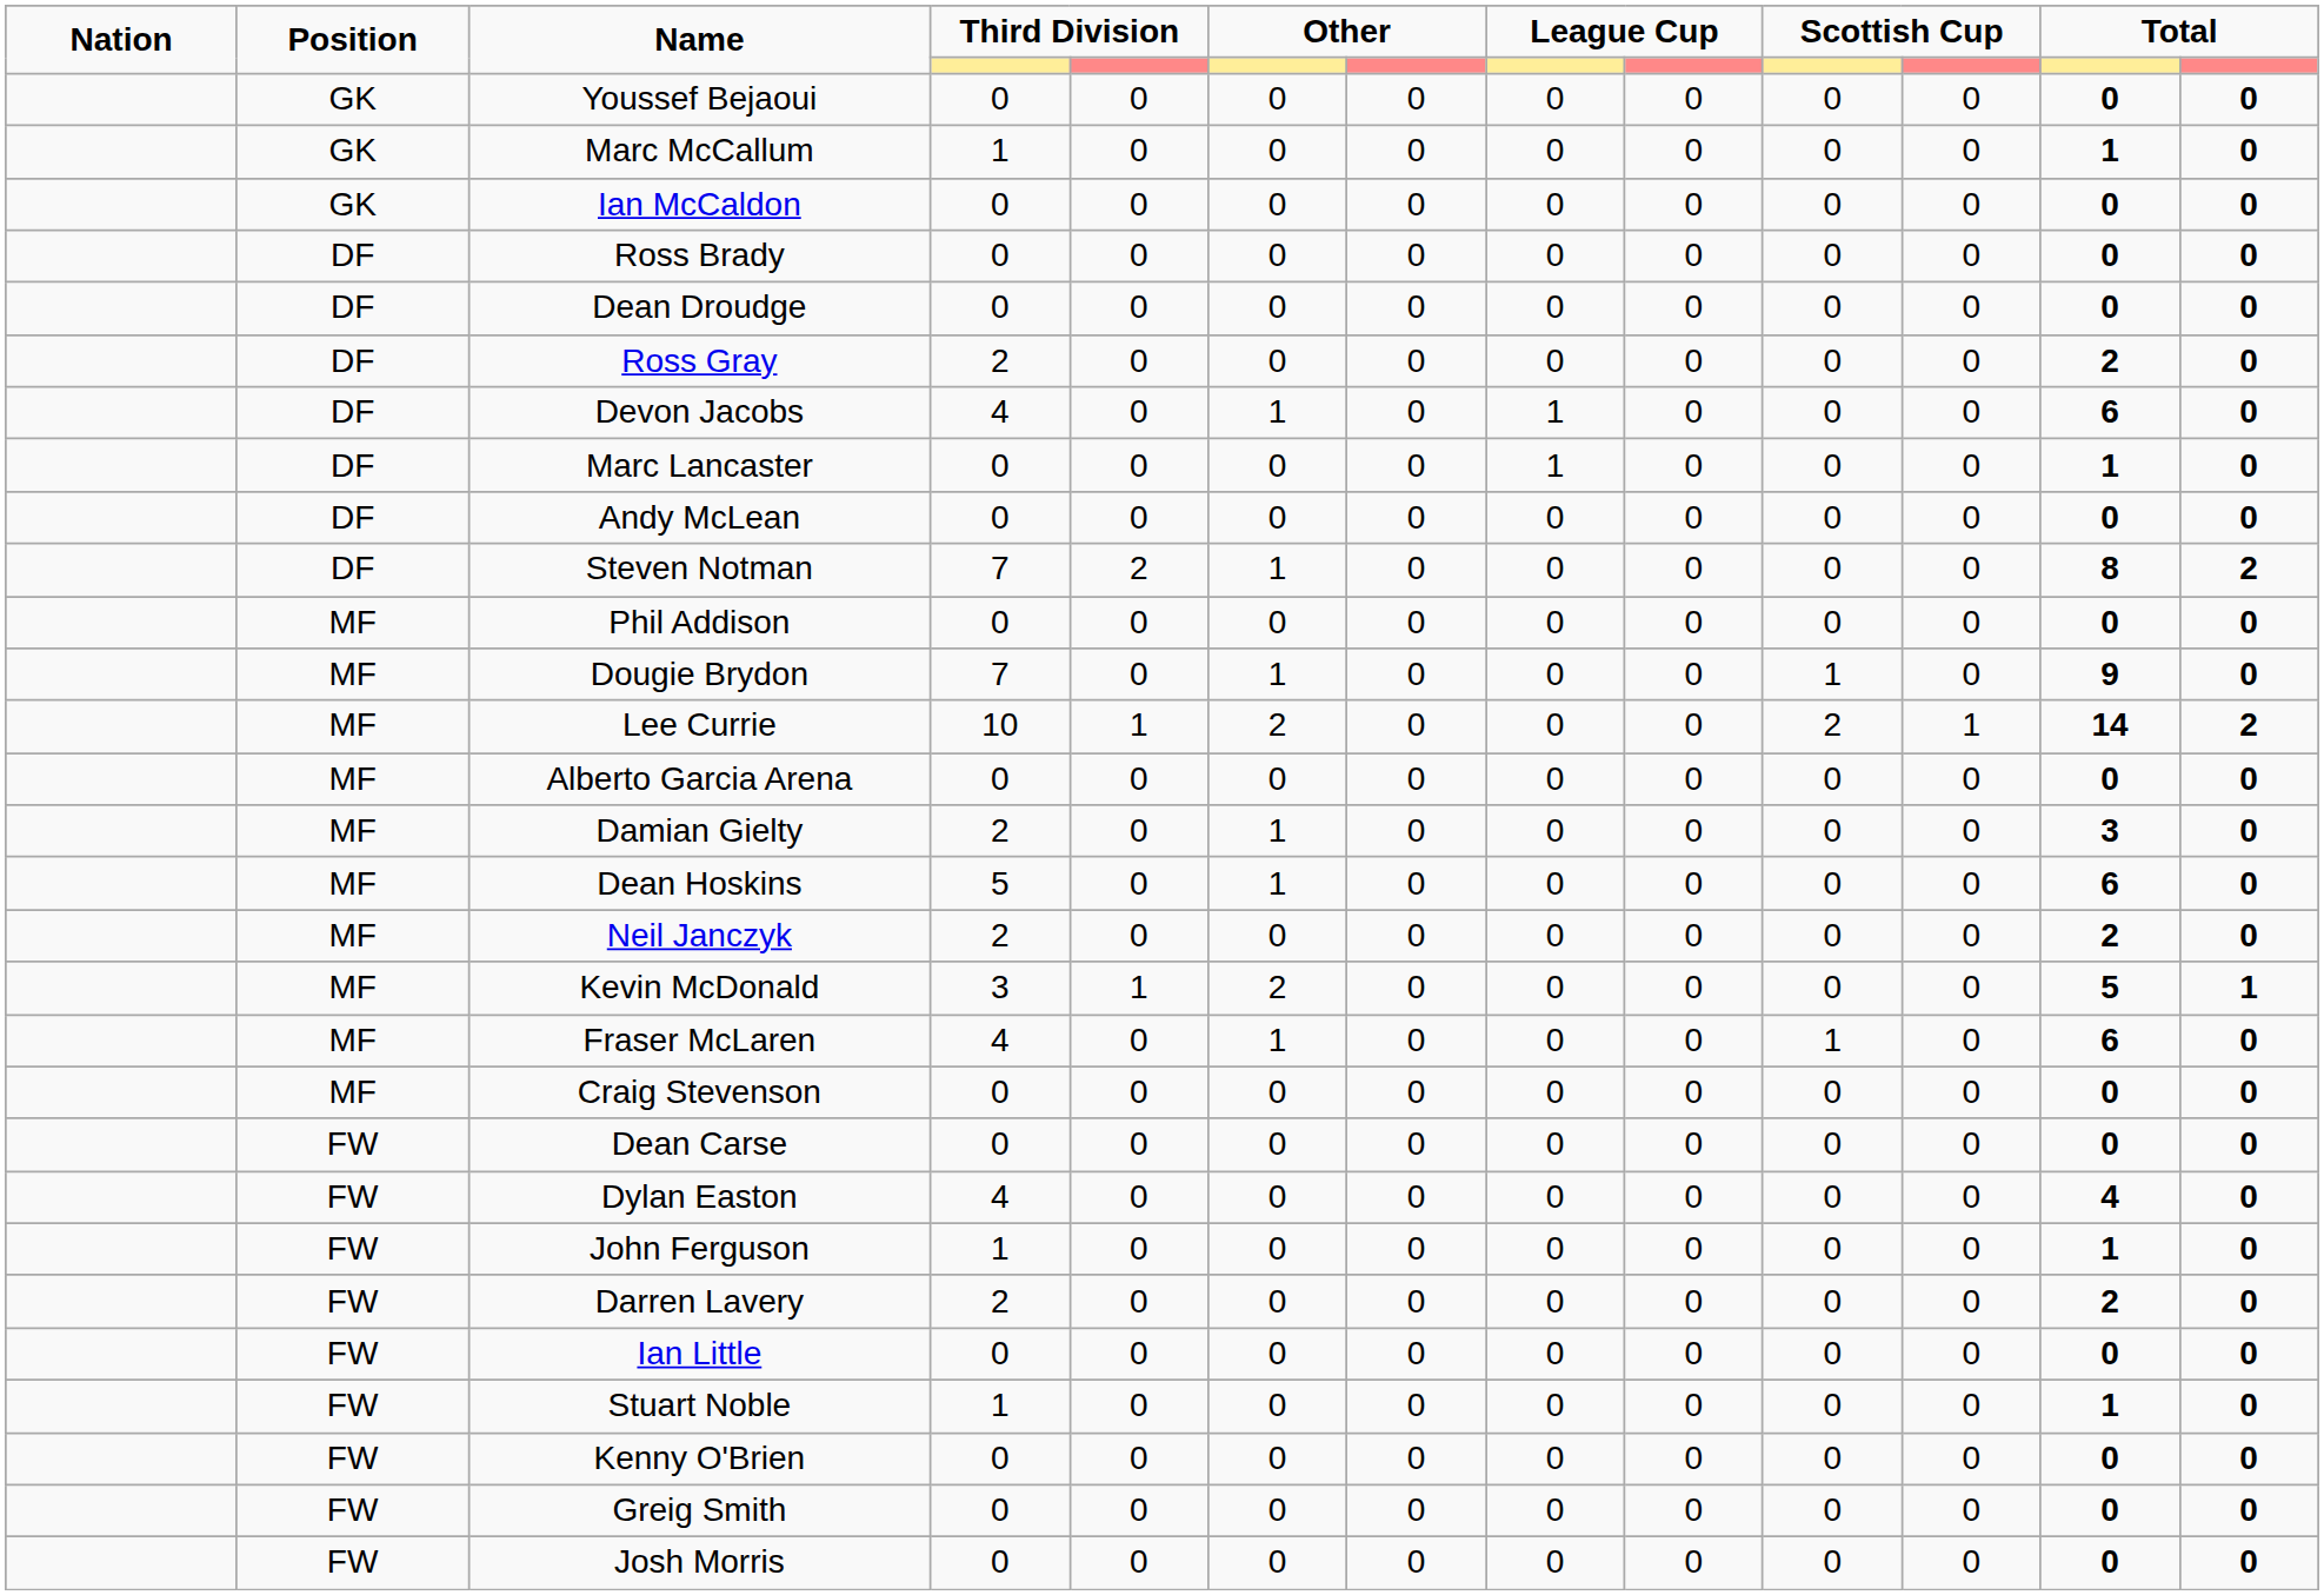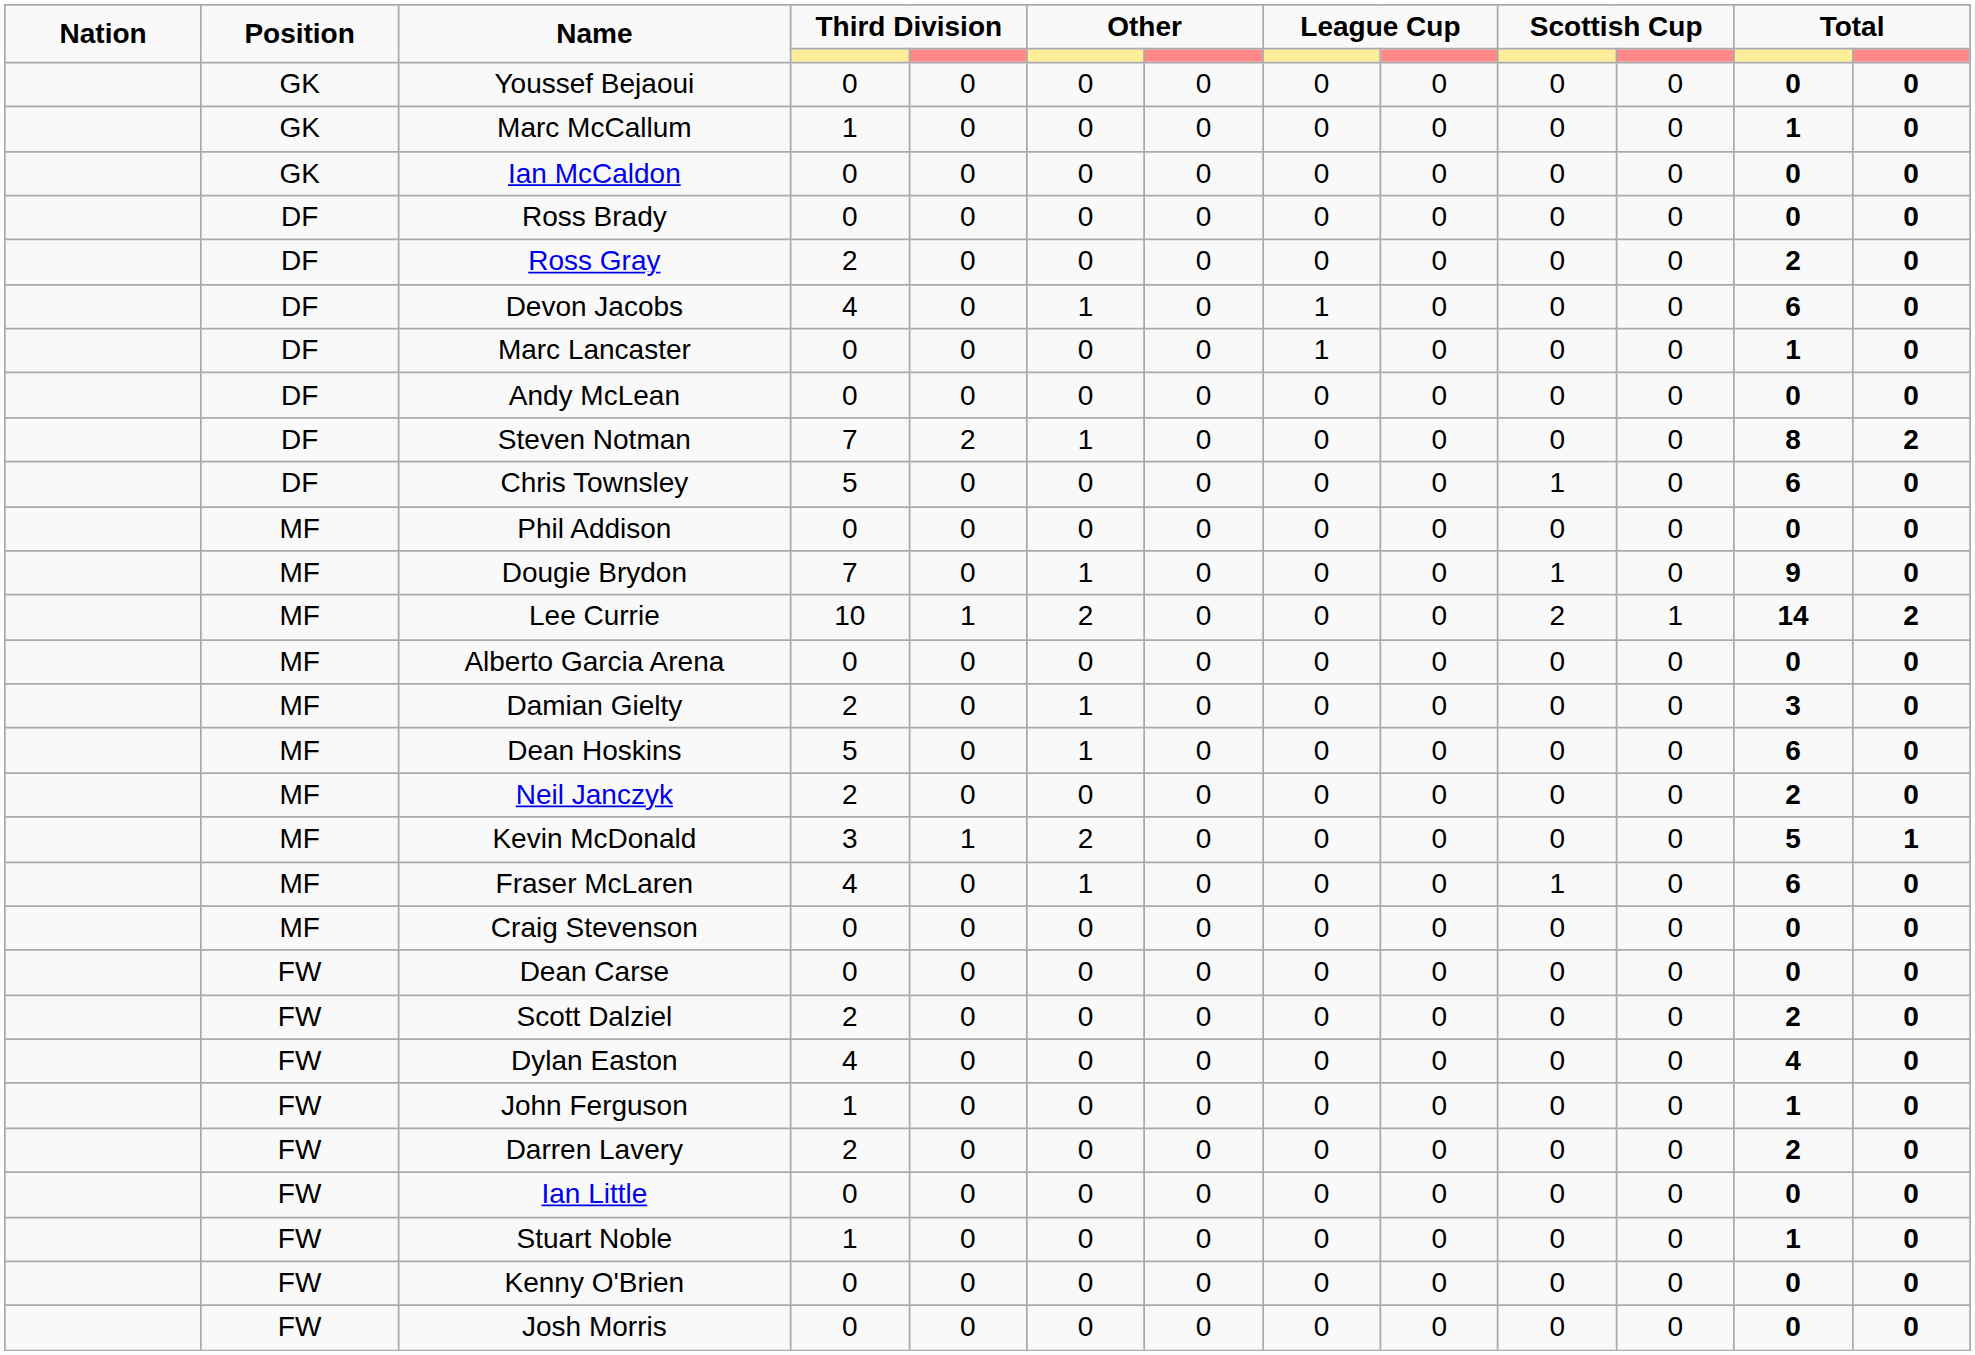- row: DF | Dean Droudge | 0 | 0 | 0 | 0 | 0 | 0 | 0 | 0 | 0 | 0
+ row: DF | Chris Townsley | 5 | 0 | 0 | 0 | 0 | 0 | 1 | 0 | 6 | 0
+ row: FW | Scott Dalziel | 2 | 0 | 0 | 0 | 0 | 0 | 0 | 0 | 2 | 0
- row: FW | Greig Smith | 0 | 0 | 0 | 0 | 0 | 0 | 0 | 0 | 0 | 0
